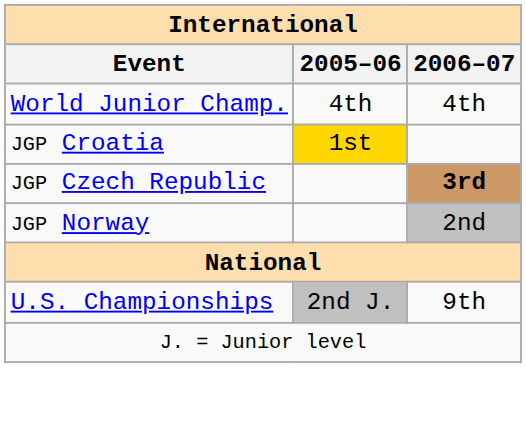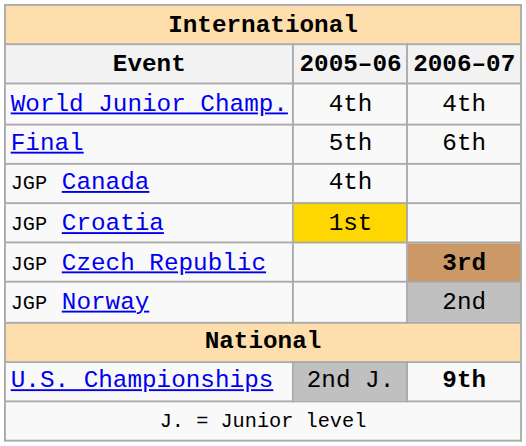+ row: Final | 5th | 6th
+ row: JGP Canada | 4th
U.S. Championships | 2006–07: normal -> bold
